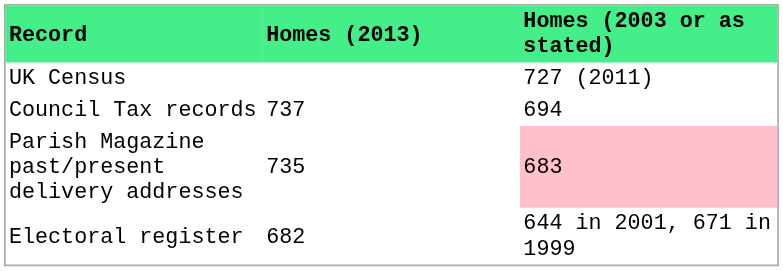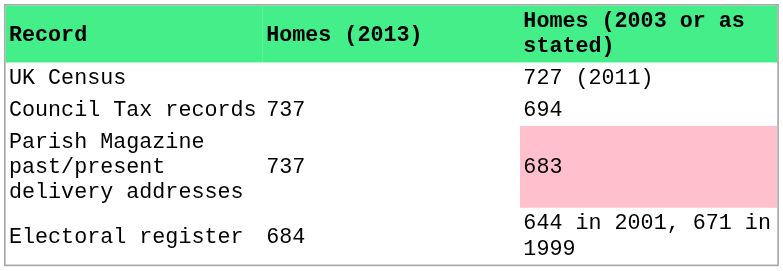Parish Magazine past/present delivery addresses | Homes (2013): 735 -> 737
Electoral register | Homes (2013): 682 -> 684
